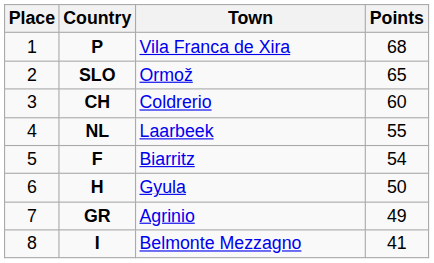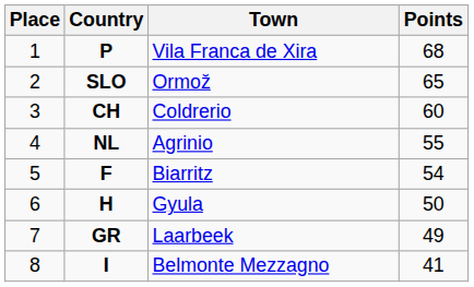NL | Town: Laarbeek -> Agrinio
GR | Town: Agrinio -> Laarbeek
